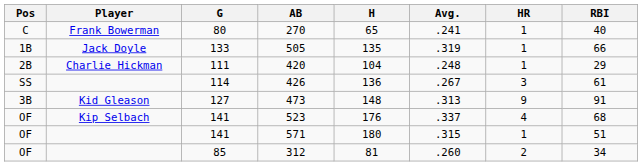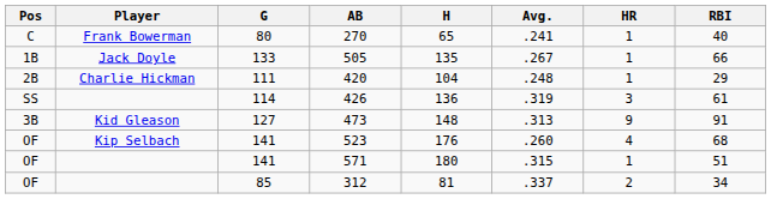505 | Avg.: .319 -> .267
426 | Avg.: .267 -> .319
523 | Avg.: .337 -> .260
312 | Avg.: .260 -> .337
